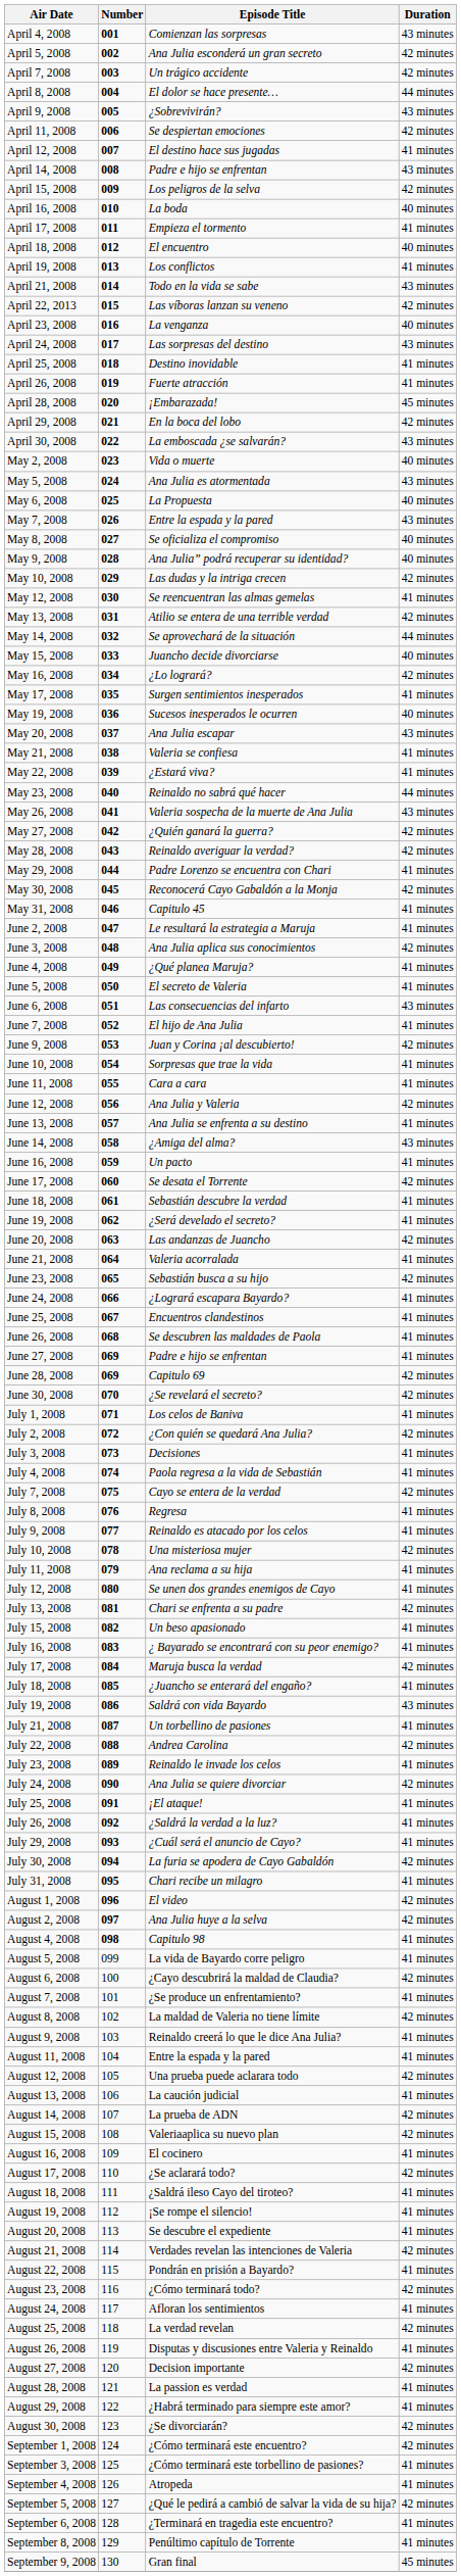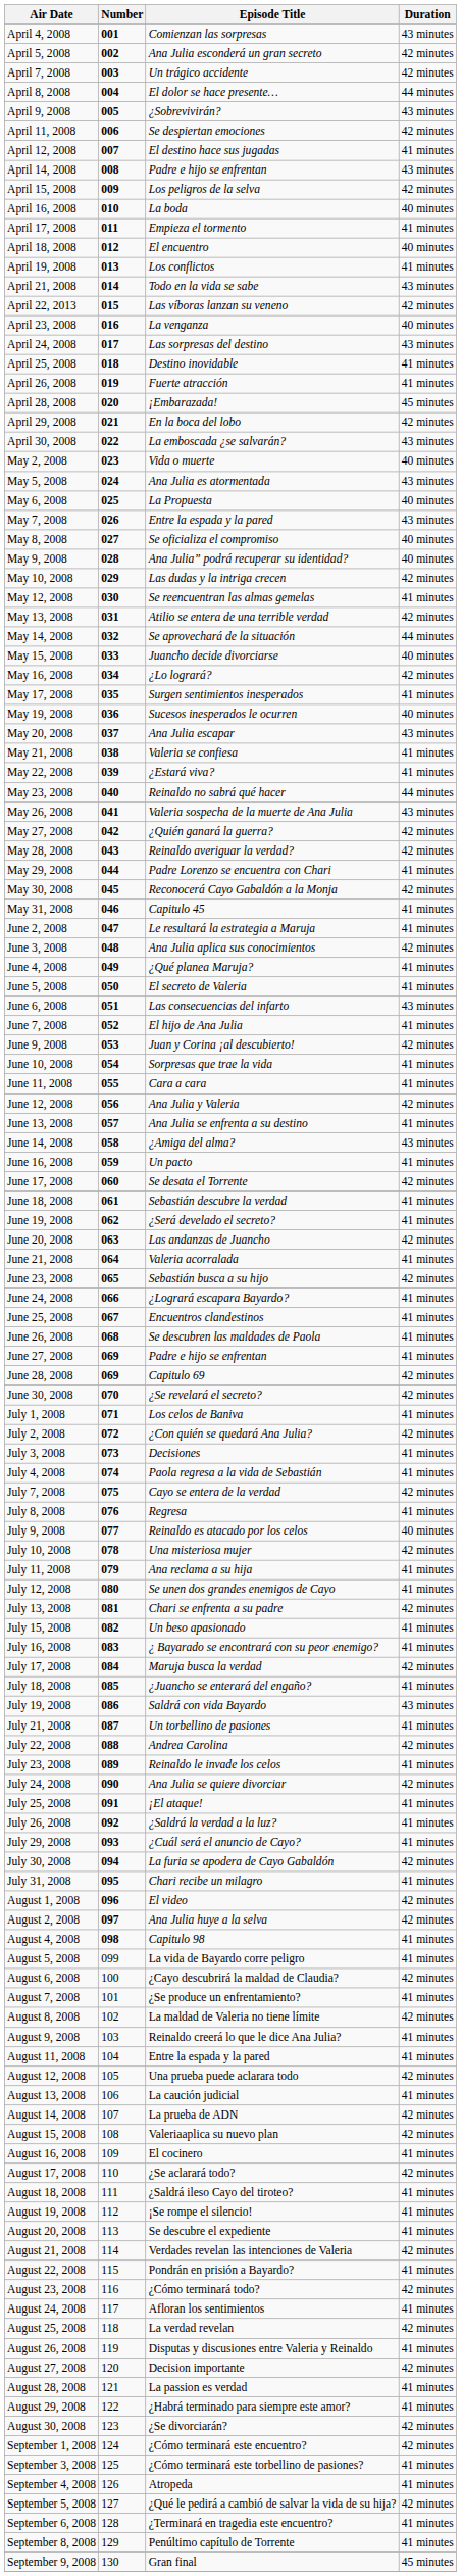July 9, 2008 | Duration: 41 minutes -> 40 minutes
